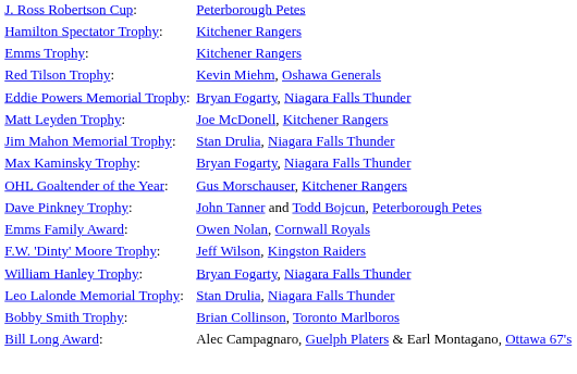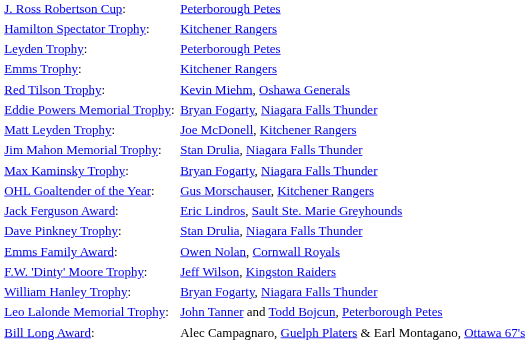+ row: Leyden Trophy: | Peterborough Petes
+ row: Jack Ferguson Award: | Eric Lindros, Sault Ste. Marie Greyhounds
Dave Pinkney Trophy: | column 2: John Tanner and Todd Bojcun, Peterborough Petes -> Stan Drulia, Niagara Falls Thunder
Leo Lalonde Memorial Trophy: | column 2: Stan Drulia, Niagara Falls Thunder -> John Tanner and Todd Bojcun, Peterborough Petes
- row: Bobby Smith Trophy: | Brian Collinson, Toronto Marlboros
